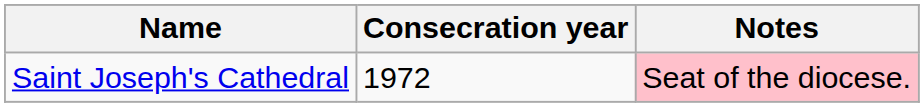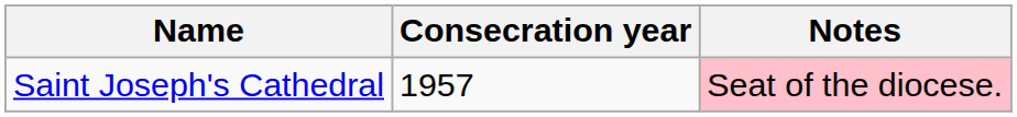Saint Joseph's Cathedral | Consecration year: 1972 -> 1957
